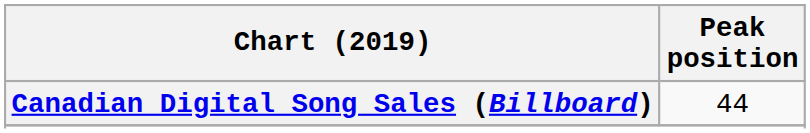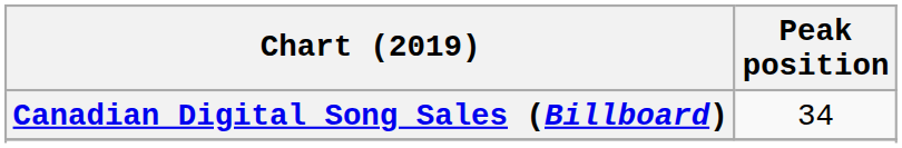Canadian Digital Song Sales (Billboard) | Peak position: 44 -> 34
